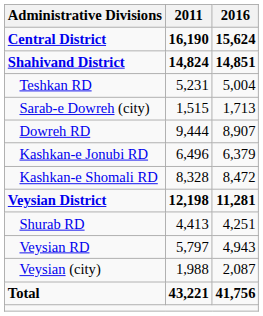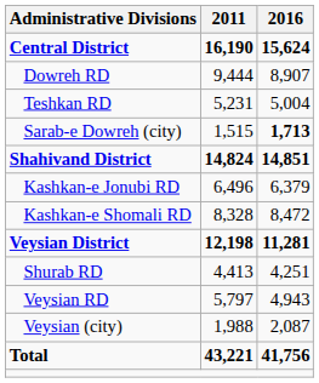rows swapped: Dowreh RD <-> Shahivand District
Sarab-e Dowreh (city) | 2016: normal -> bold
